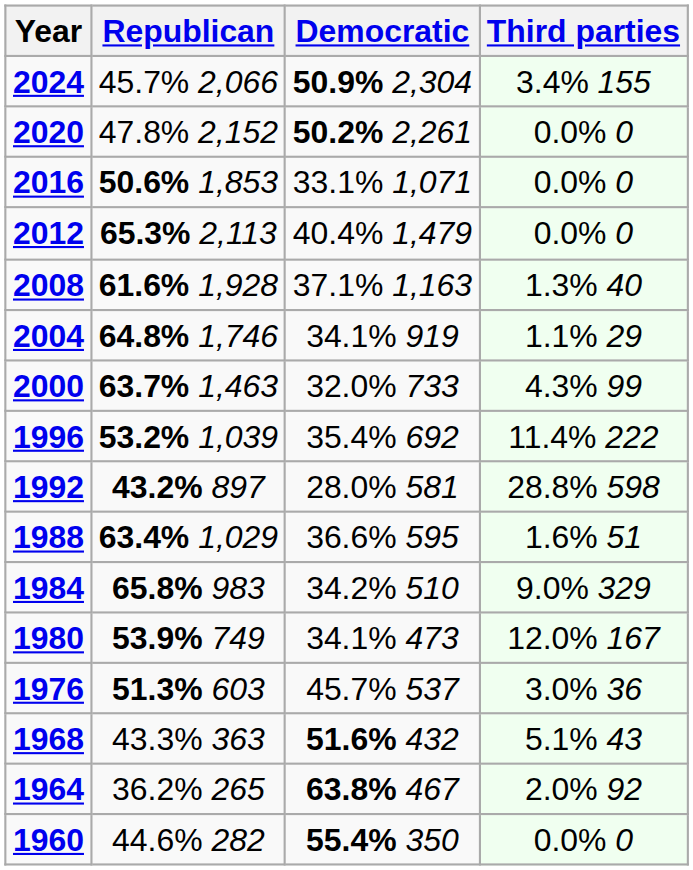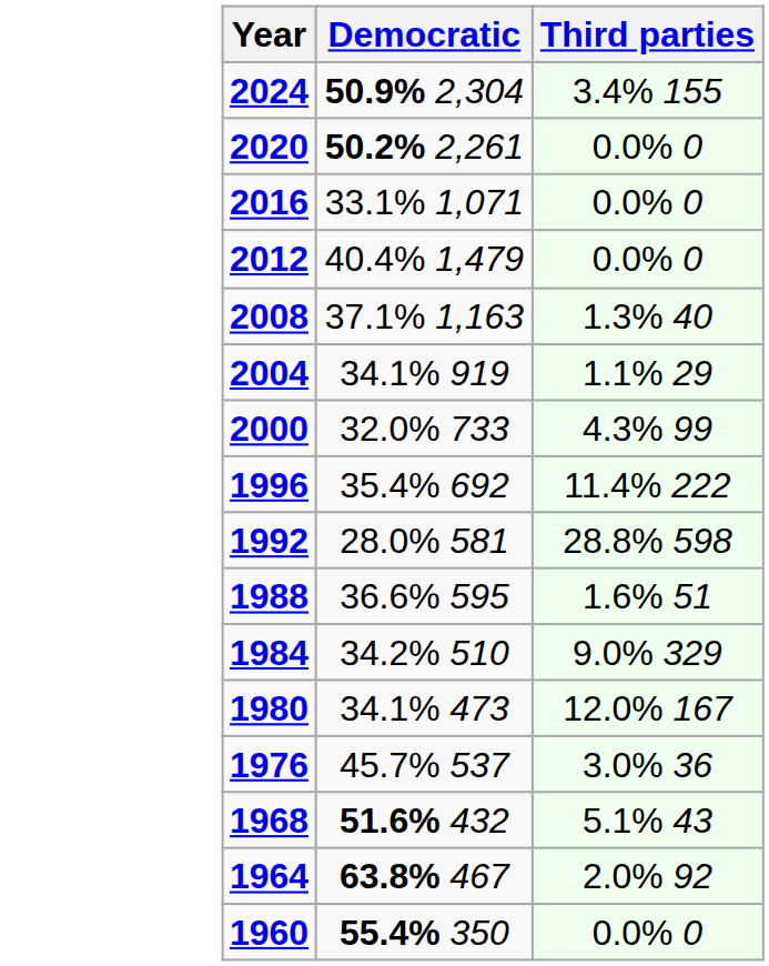- column: Republican | 45.7% 2,066 | 47.8% 2,152 | 50.6% 1,853 | 65.3% 2,113 | 61.6% 1,928 | 64.8% 1,746 | 63.7% 1,463 | 53.2% 1,039 | 43.2% 897 | 63.4% 1,029 | 65.8% 983 | 53.9% 749 | 51.3% 603 | 43.3% 363 | 36.2% 265 | 44.6% 282
